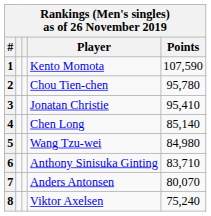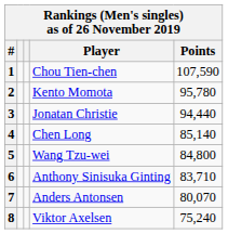1 | Player: Kento Momota -> Chou Tien-chen
2 | Player: Chou Tien-chen -> Kento Momota
3 | Points: 95,410 -> 94,440
5 | Points: 84,980 -> 84,800
